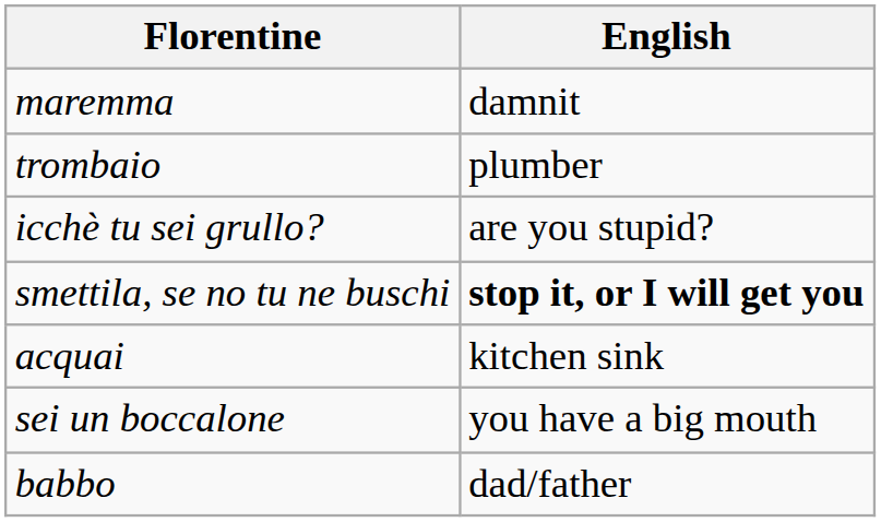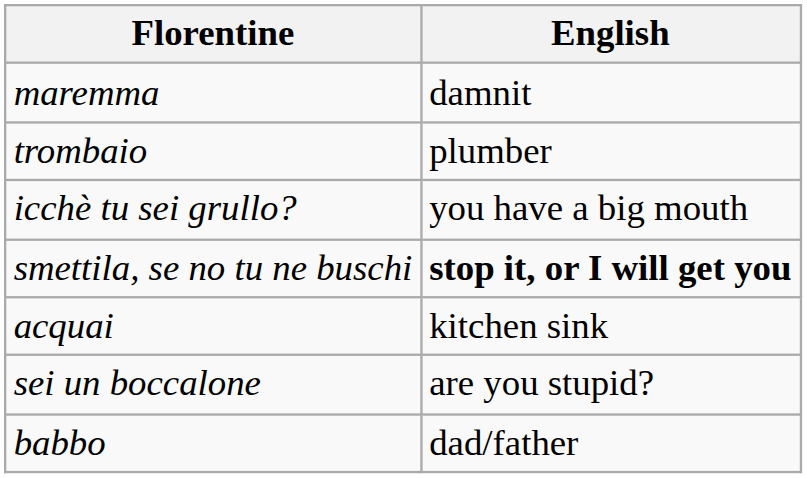icchè tu sei grullo? | English: are you stupid? -> you have a big mouth
sei un boccalone | English: you have a big mouth -> are you stupid?
